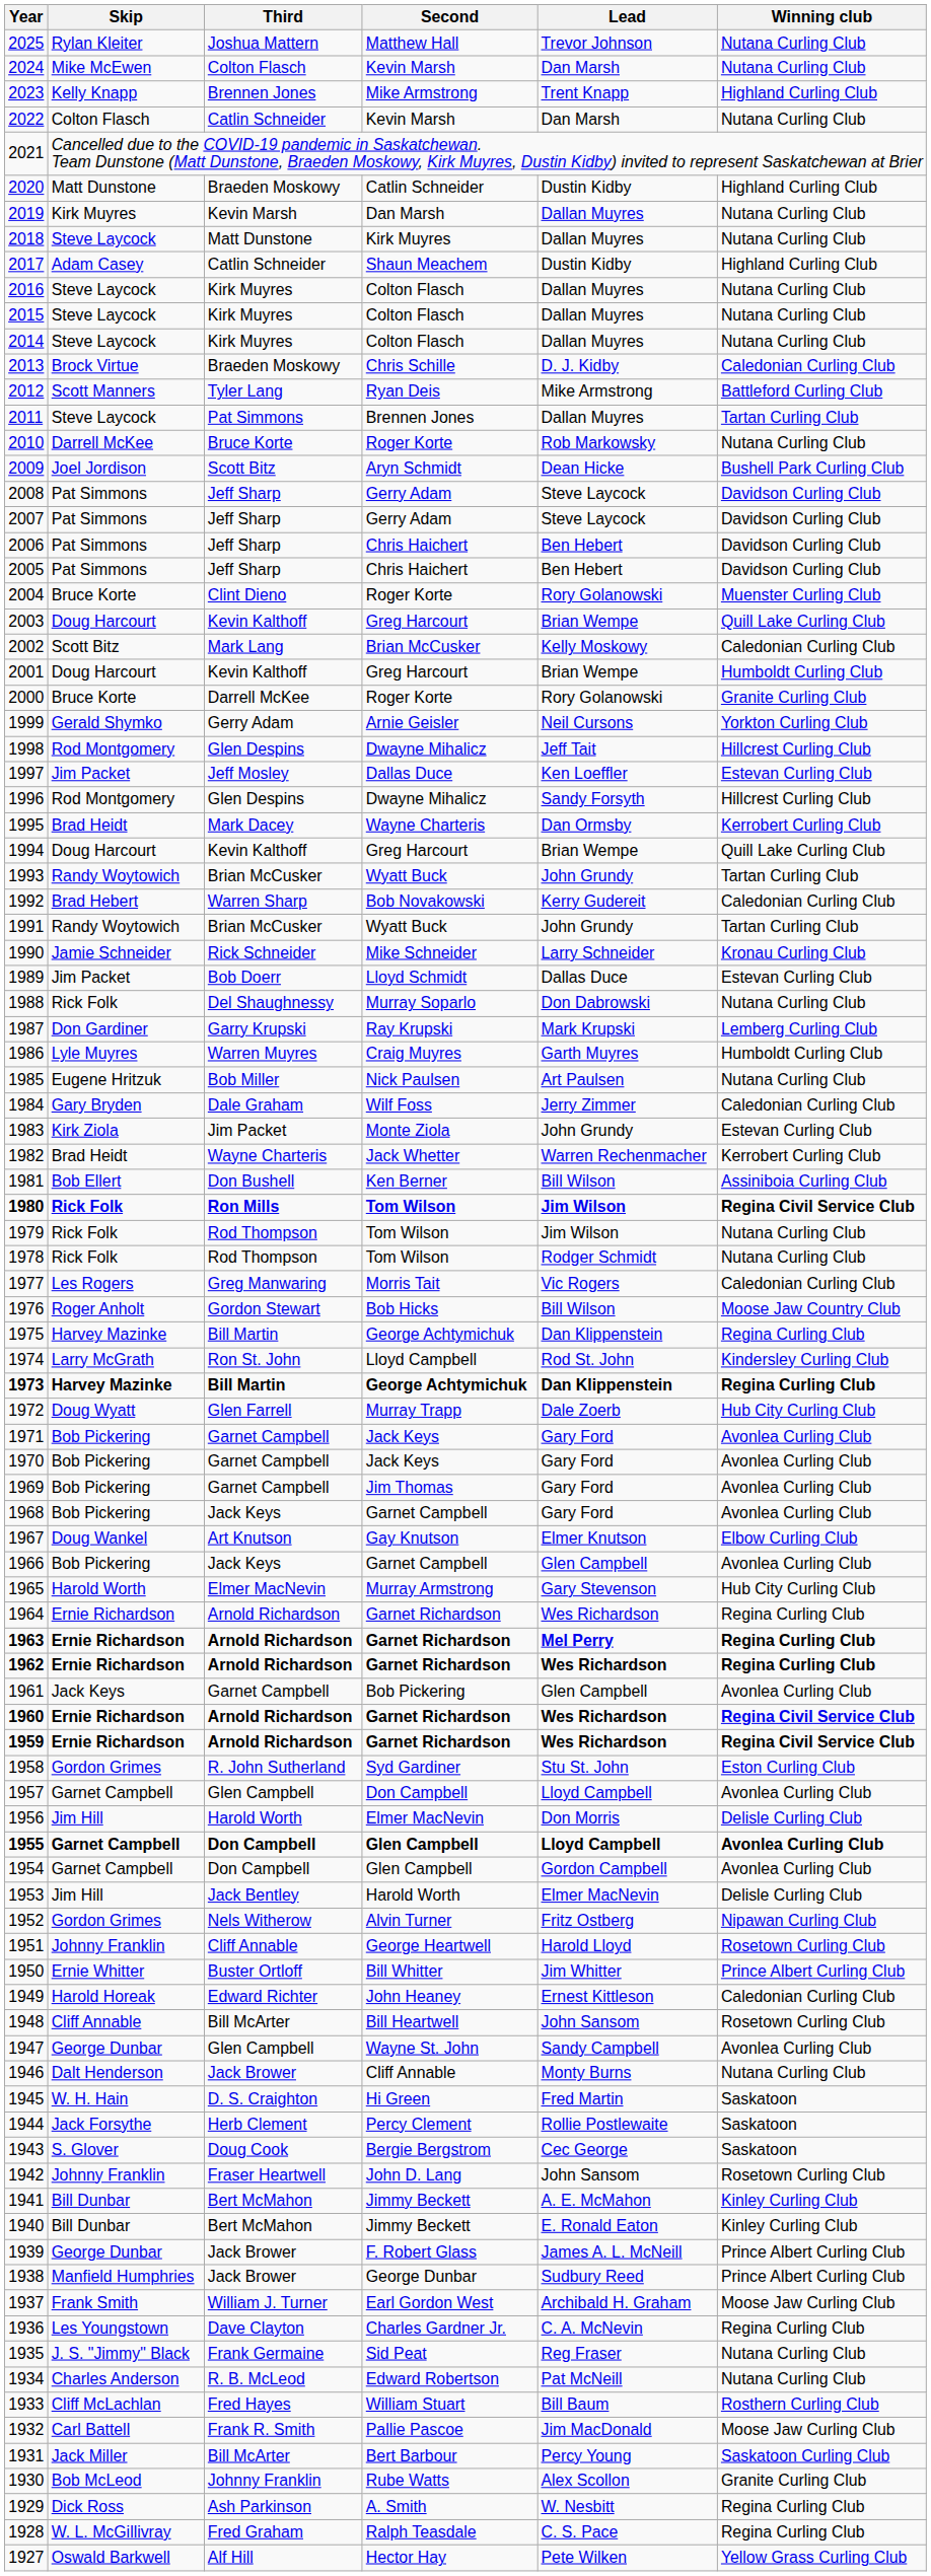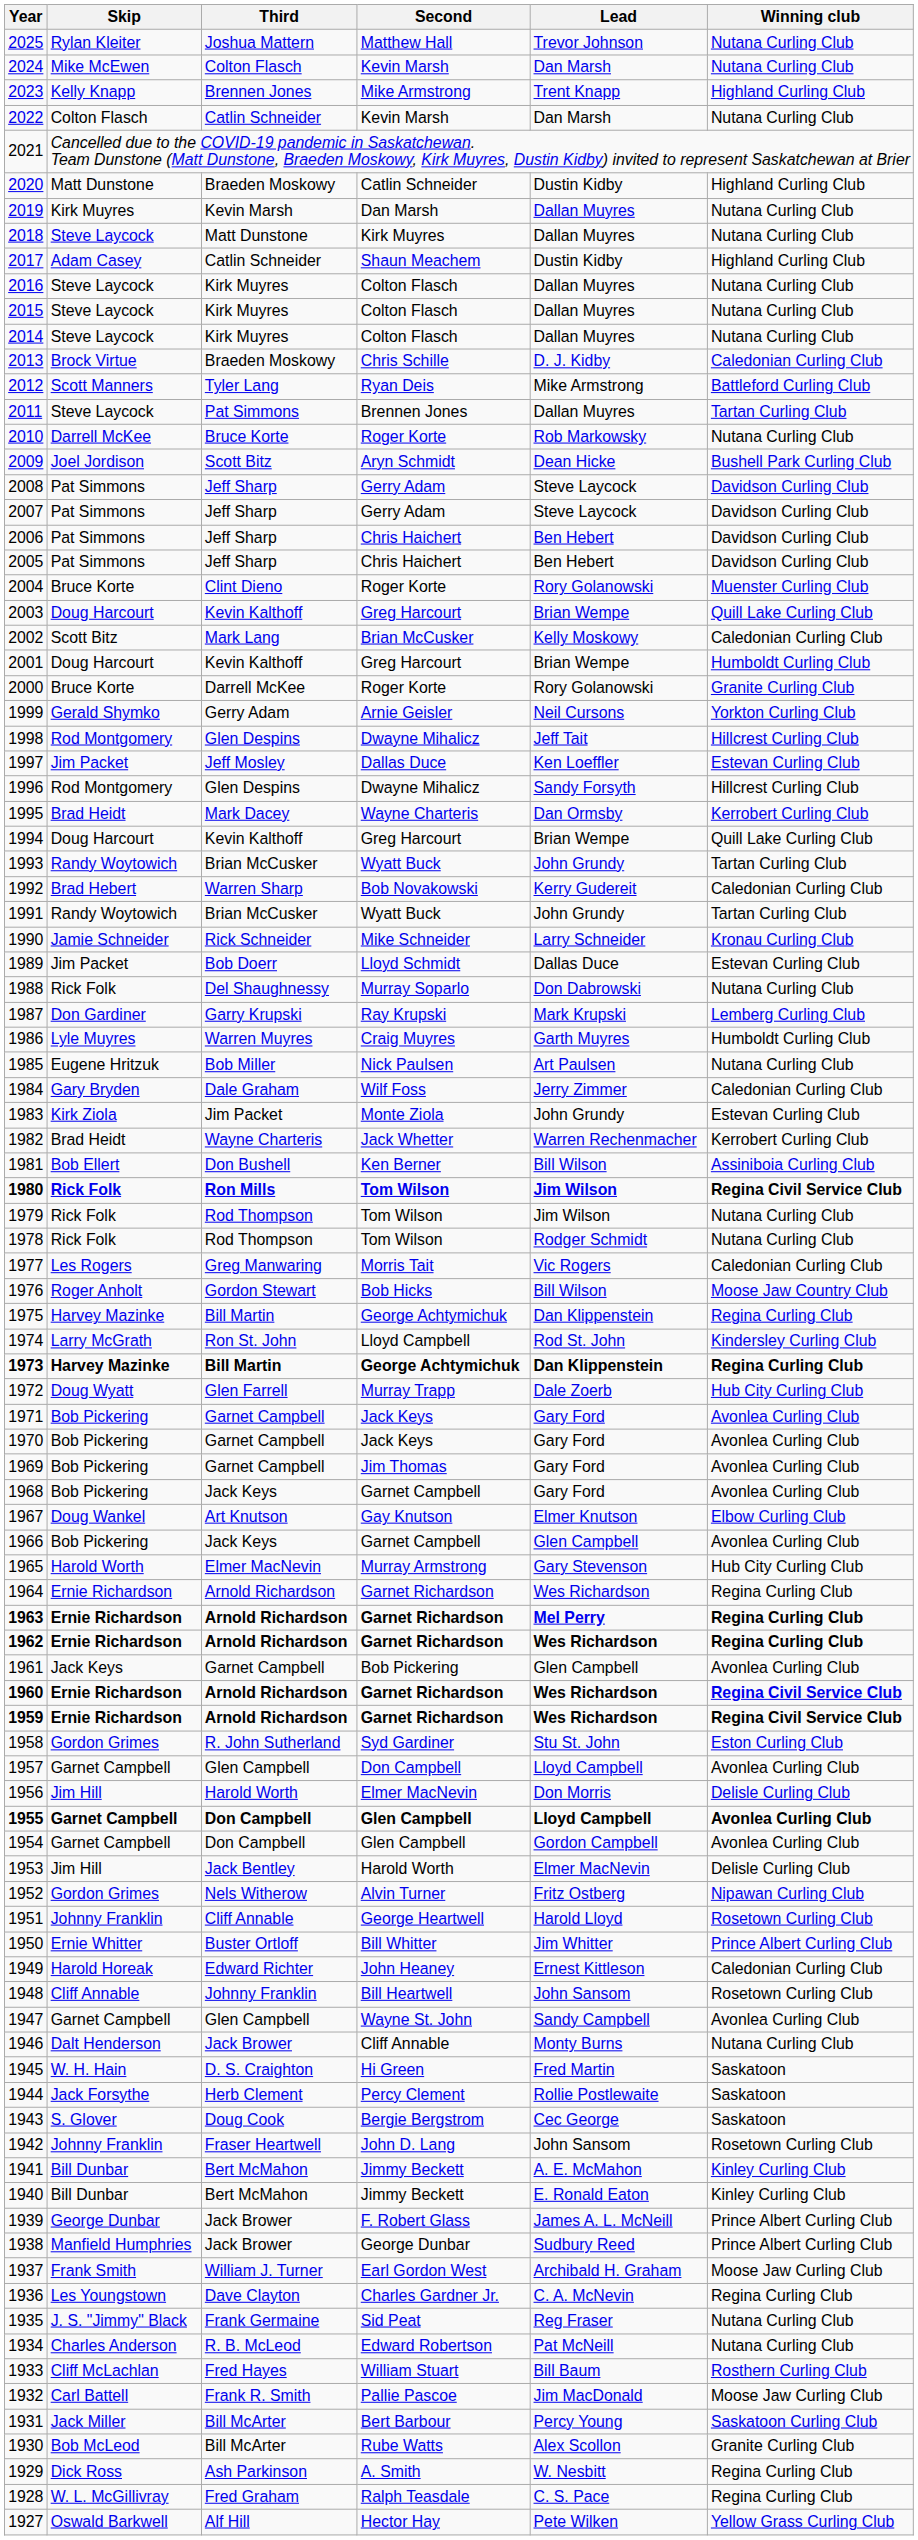1948 | Third: Bill McArter -> Johnny Franklin
1947 | Skip: George Dunbar -> Garnet Campbell
1930 | Third: Johnny Franklin -> Bill McArter
